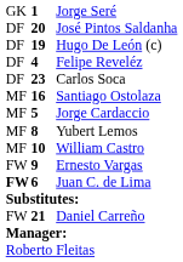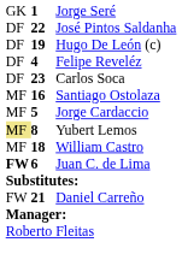José Pintos Saldanha | column 2: 20 -> 22
Yubert Lemos | column 1: no background -> khaki background
William Castro | column 2: 10 -> 18
- row: FW | 9 | Ernesto Vargas
